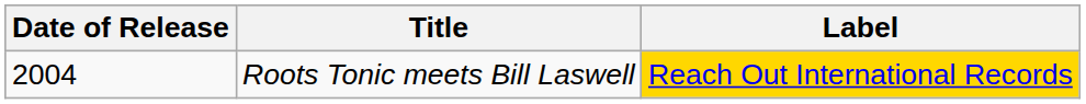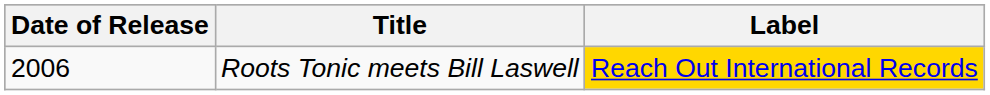Roots Tonic meets Bill Laswell | Date of Release: 2004 -> 2006
